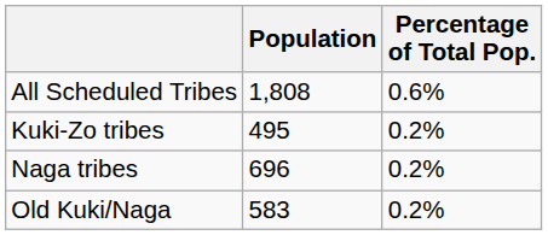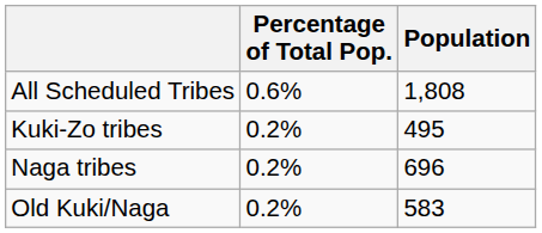columns swapped: Population <-> Percentage of Total Pop.
